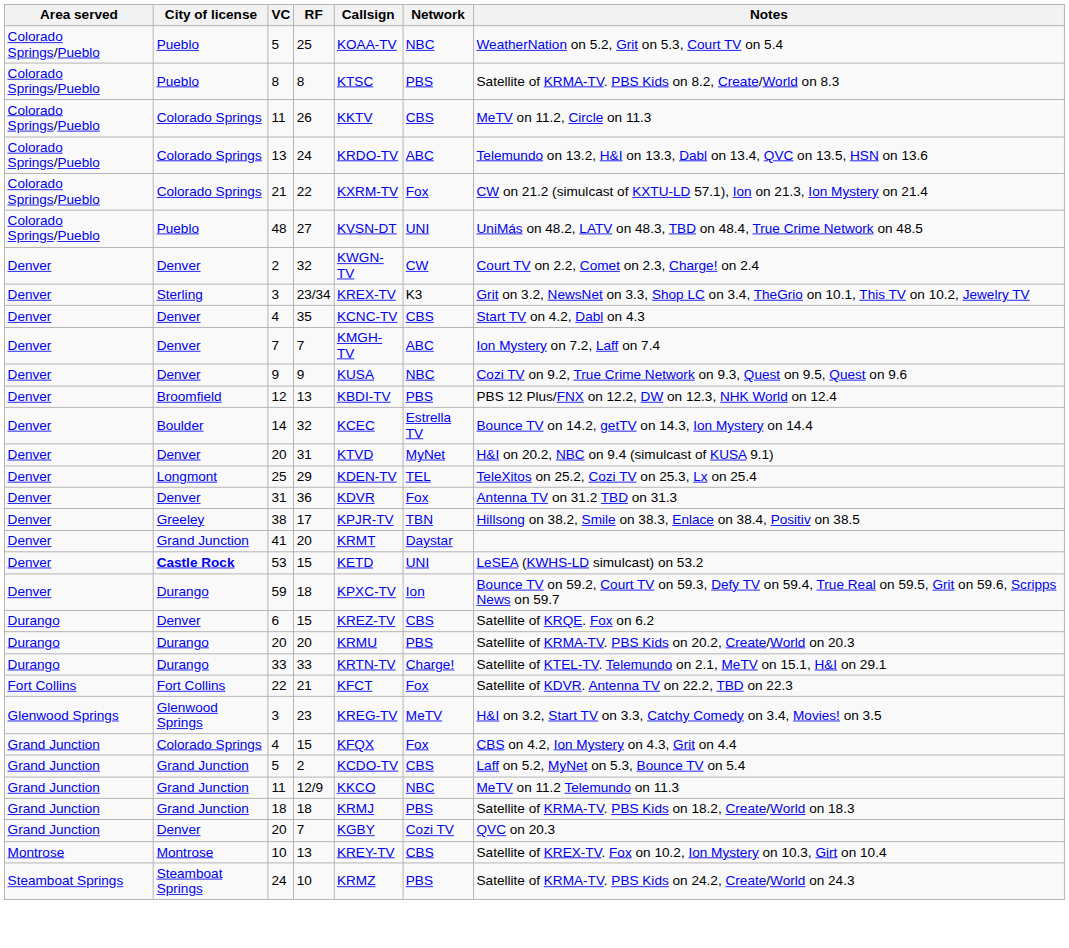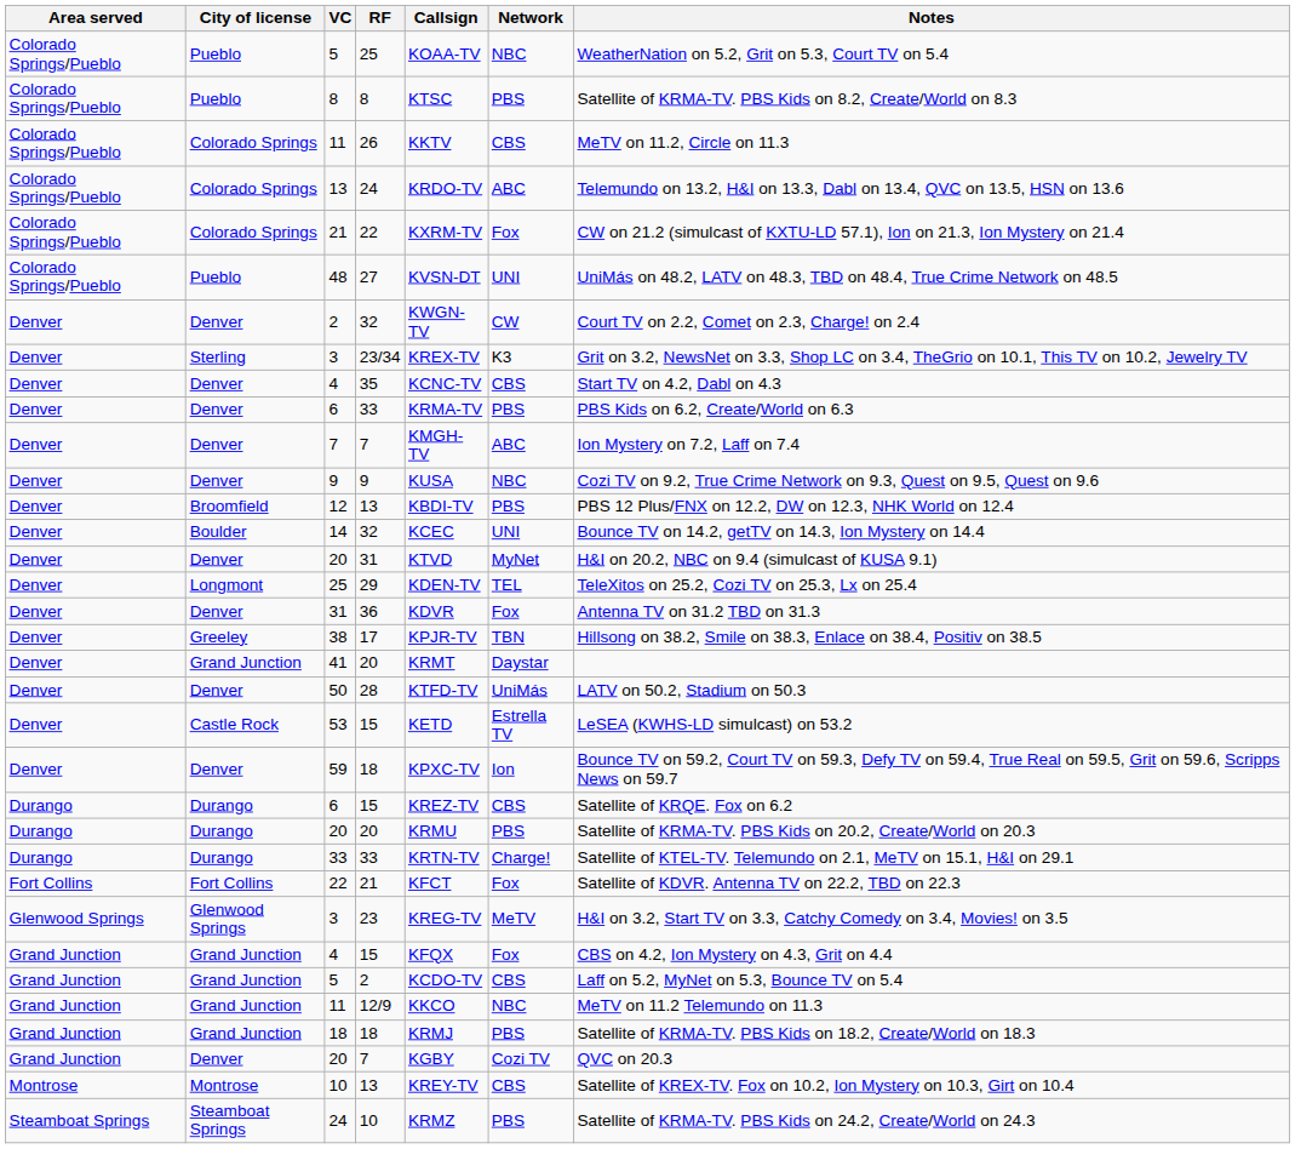+ row: Denver | Denver | 6 | 33 | KRMA-TV | PBS | PBS Kids on 6.2, Create/World on 6.3
14 | Network: Estrella TV -> UNI
+ row: Denver | Denver | 50 | 28 | KTFD-TV | UniMás | LATV on 50.2, Stadium on 50.3
53 | City of license: bold -> normal
53 | Network: UNI -> Estrella TV
59 | City of license: Durango -> Denver
6 / 15 | City of license: Denver -> Durango
4 / 15 | City of license: Colorado Springs -> Grand Junction
